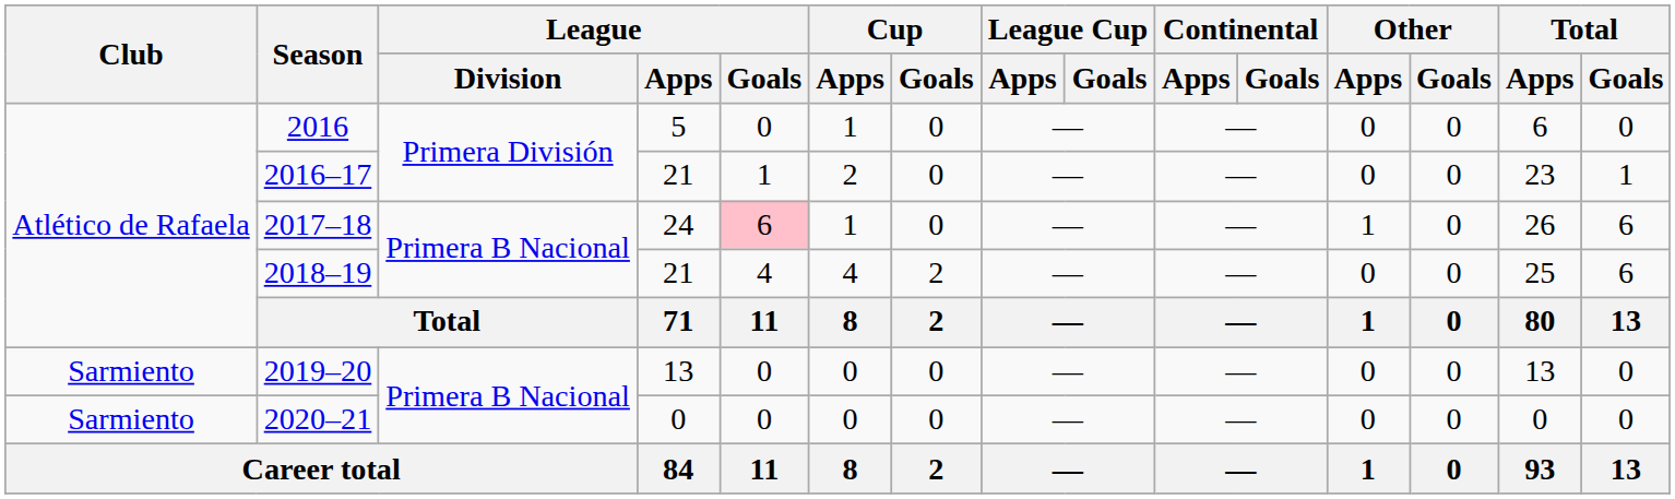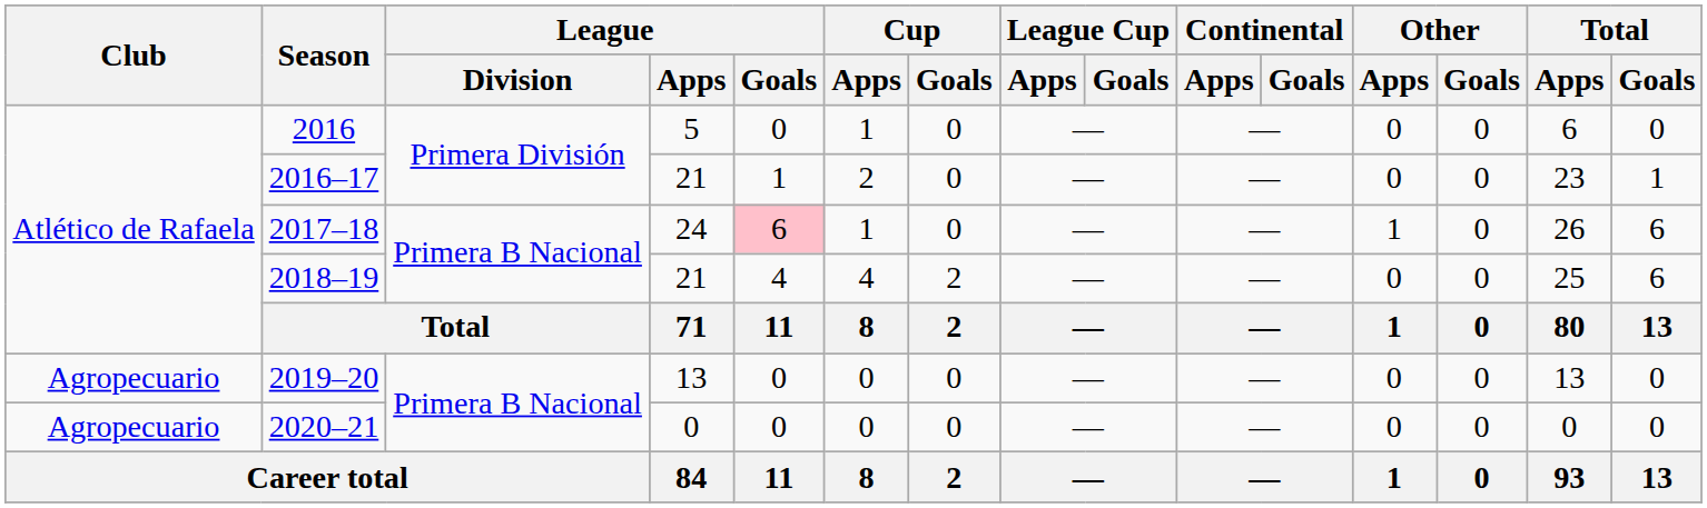2019–20 | Club: Sarmiento -> Agropecuario
2020–21 | Club: Sarmiento -> Agropecuario
